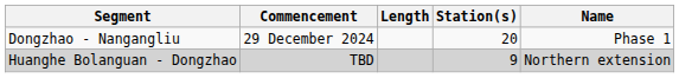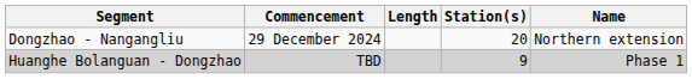Dongzhao - Nangangliu | Name: Phase 1 -> Northern extension
Huanghe Bolanguan - Dongzhao | Name: Northern extension -> Phase 1
